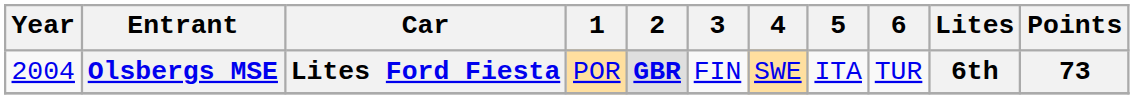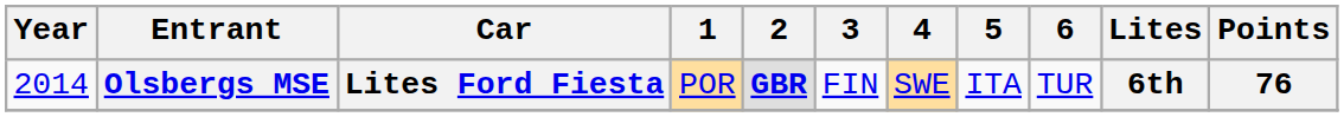Olsbergs MSE | Year: 2004 -> 2014
Olsbergs MSE | Points: 73 -> 76
